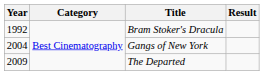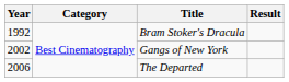Gangs of New York | Year: 2004 -> 2002
The Departed | Year: 2009 -> 2006
